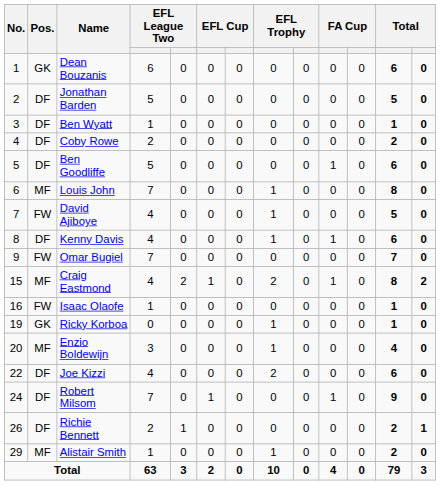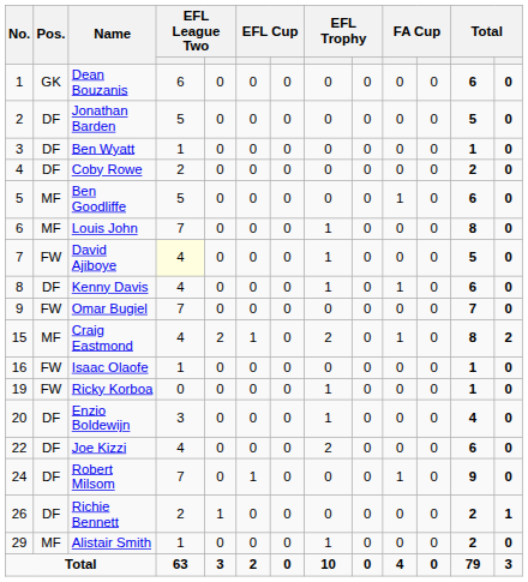Ben Goodliffe | Pos.: DF -> MF
David Ajiboye | column 4: no background -> lightyellow background
Ricky Korboa | Pos.: GK -> FW
Enzio Boldewijn | Pos.: MF -> DF
